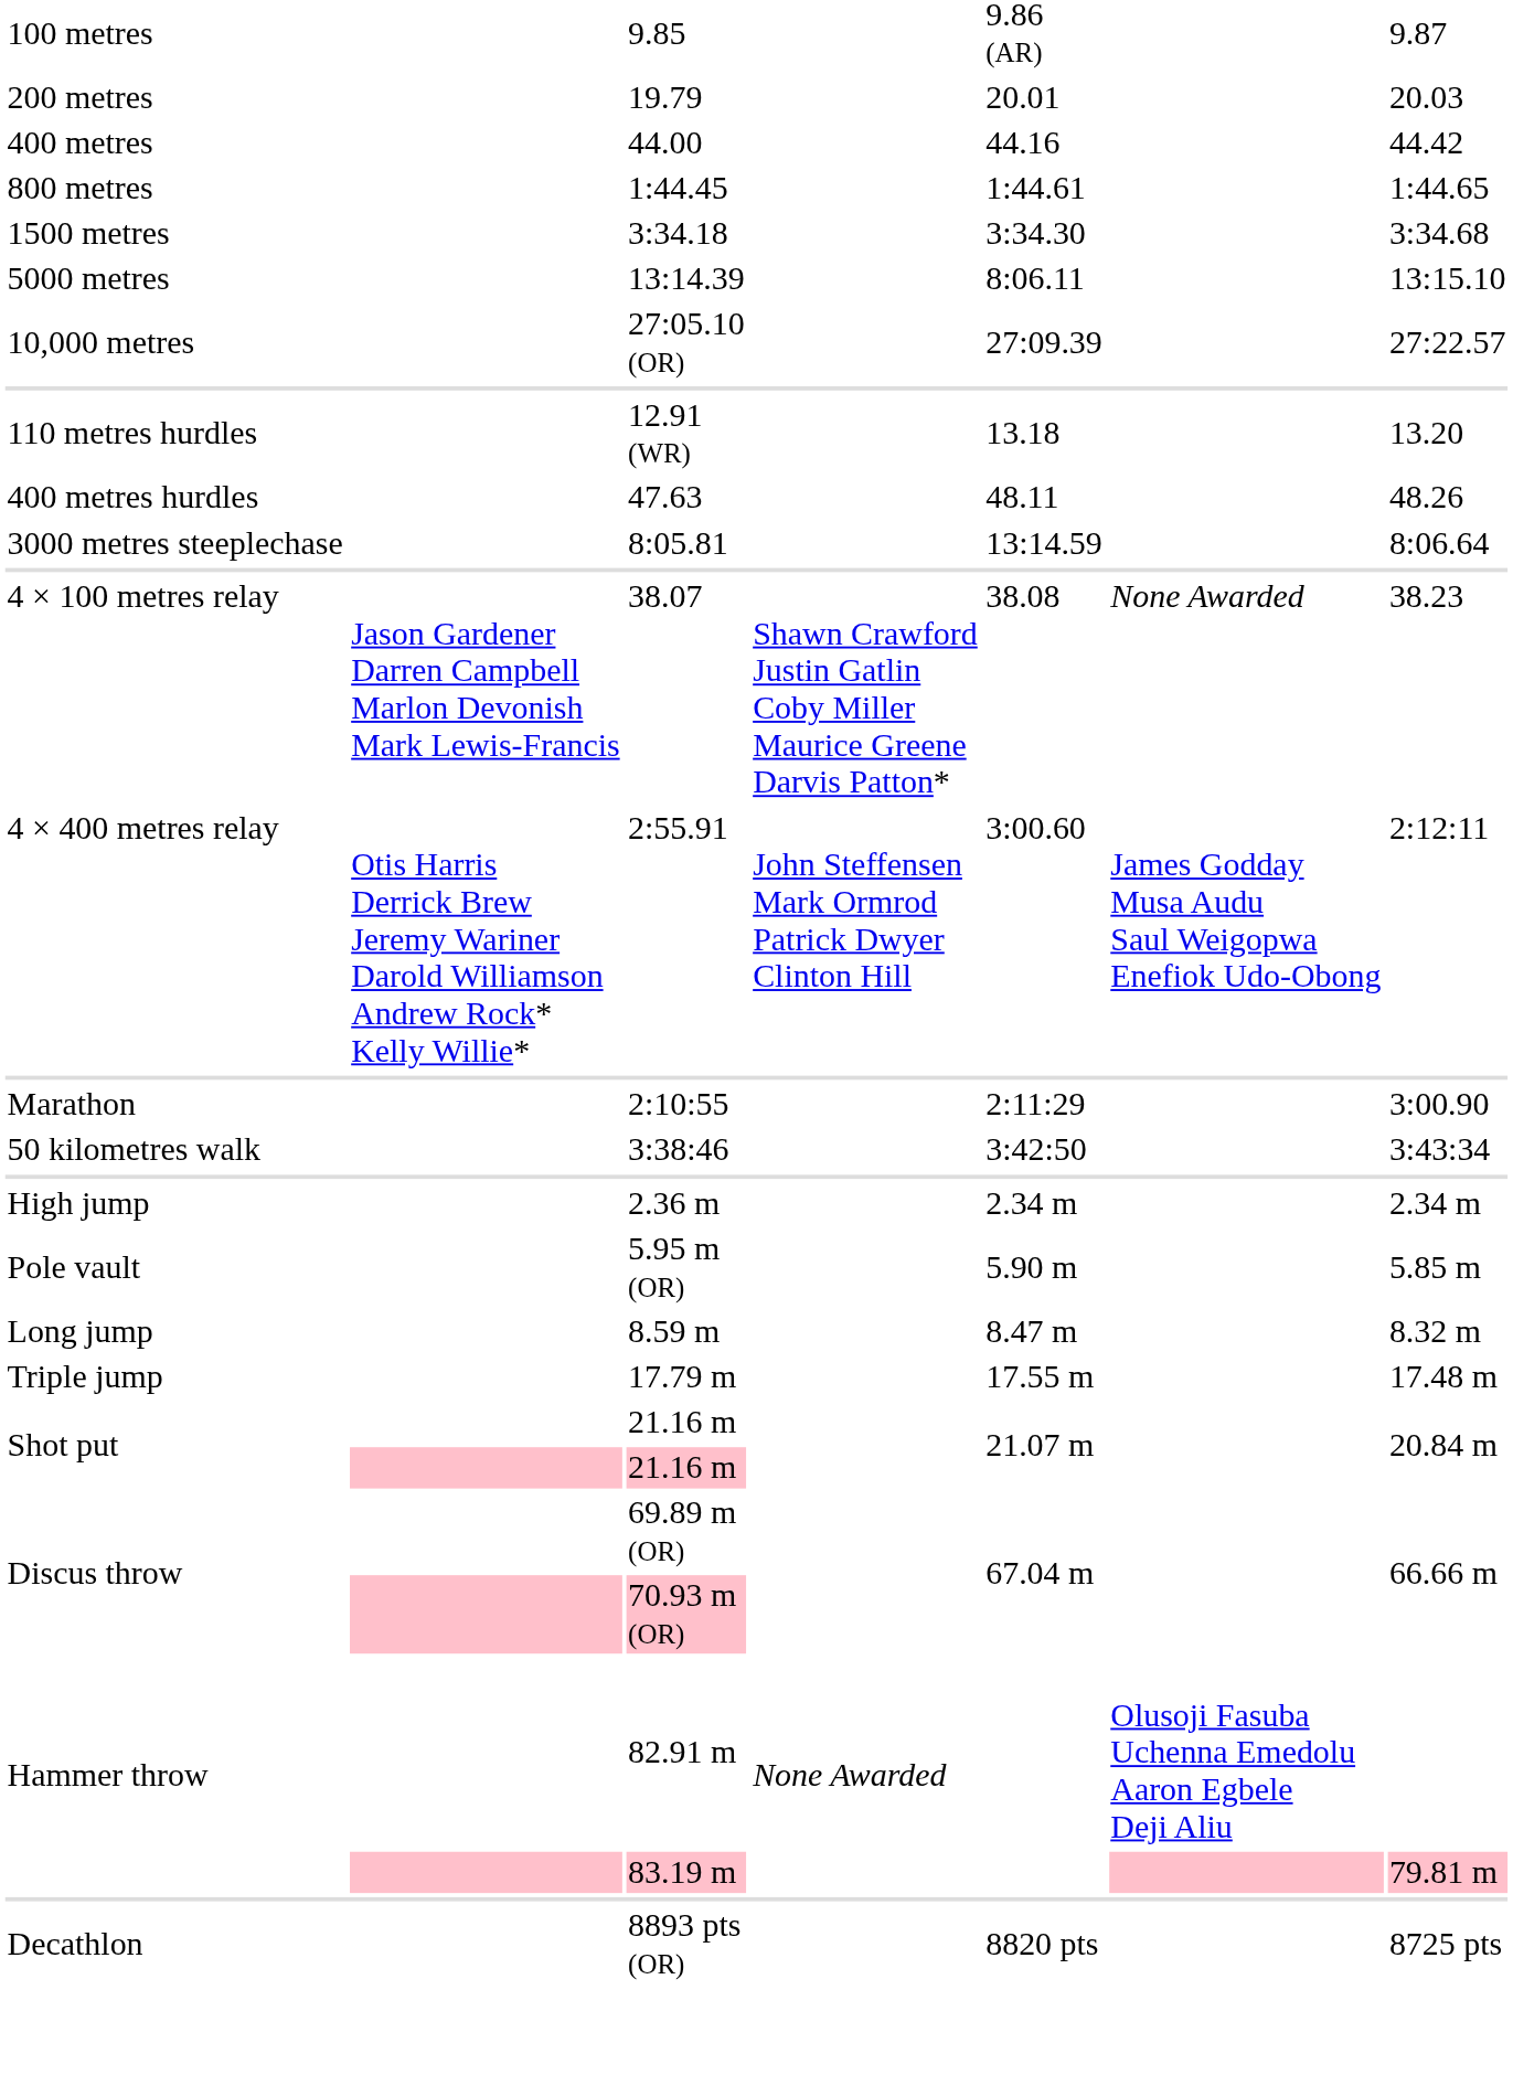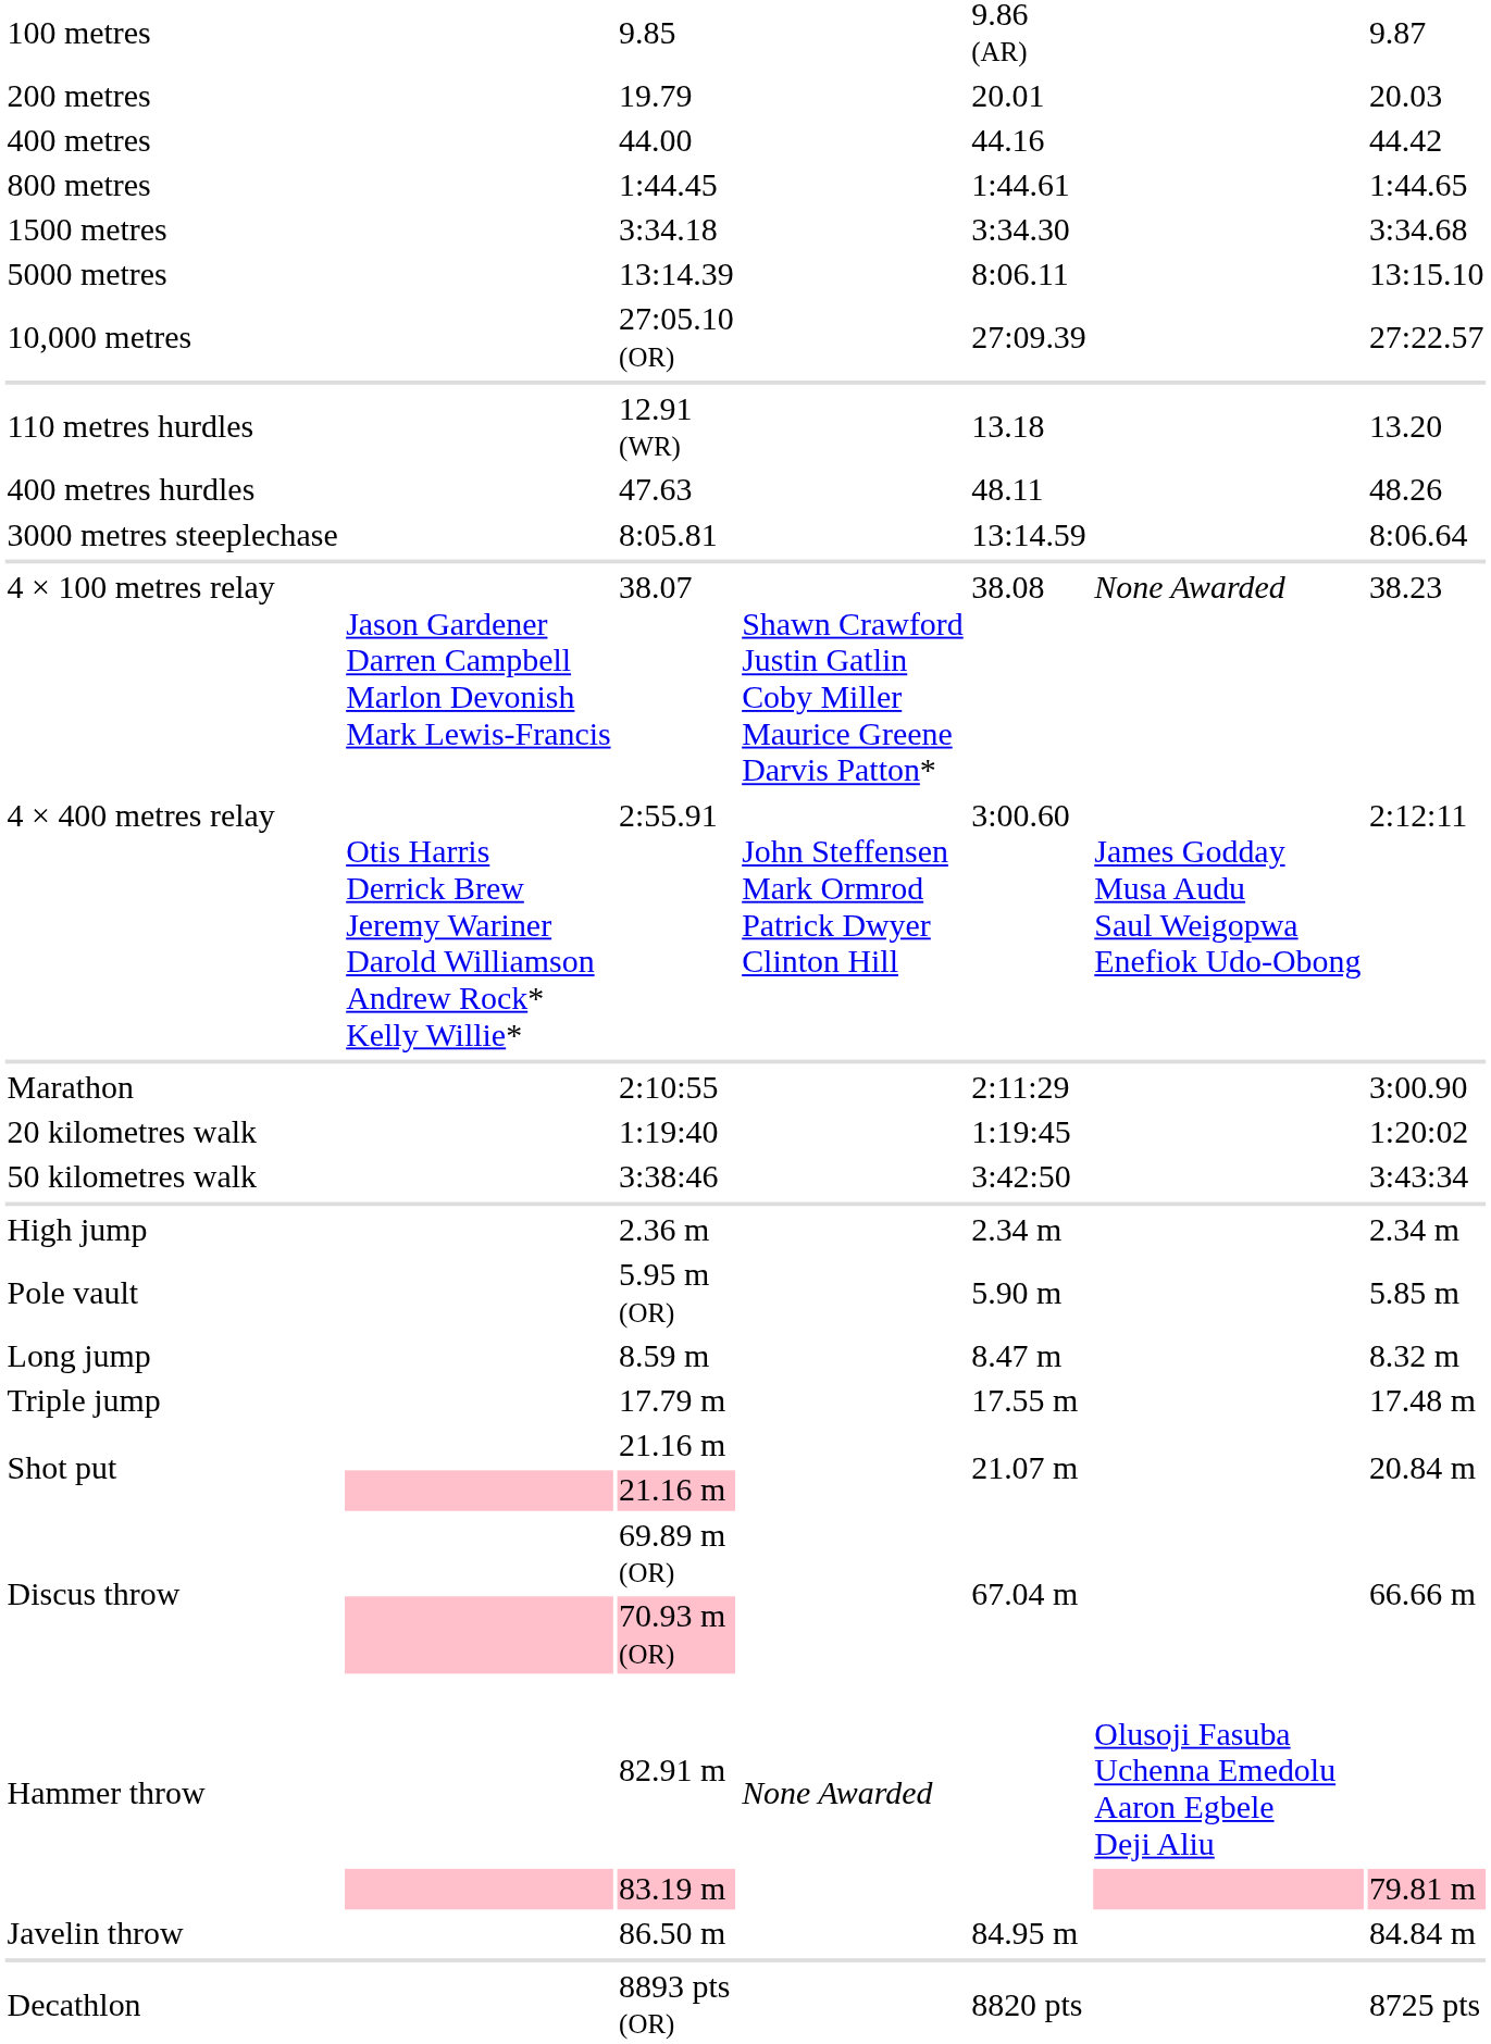+ row: 20 kilometres walk | 1:19:40 | 1:19:45 | 1:20:02
+ row: Javelin throw | 86.50 m | 84.95 m | 84.84 m
